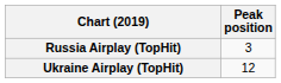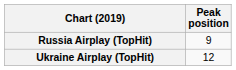Russia Airplay (TopHit) | Peak position: 3 -> 9
